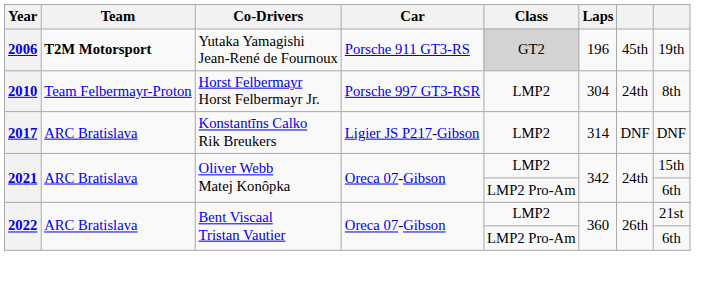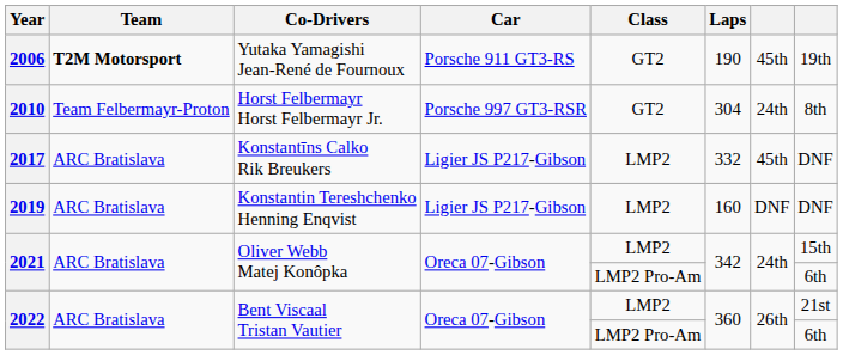2006 | Class: lightgrey background -> no background
2006 | Laps: 196 -> 190
2010 | Class: LMP2 -> GT2
2017 | Laps: 314 -> 332
2017 | column 7: DNF -> 45th
+ row: 2019 | ARC Bratislava | Konstantin Tereshchenko Henning Enqvist | Ligier JS P217-Gibson | LMP2 | 160 | DNF | DNF
